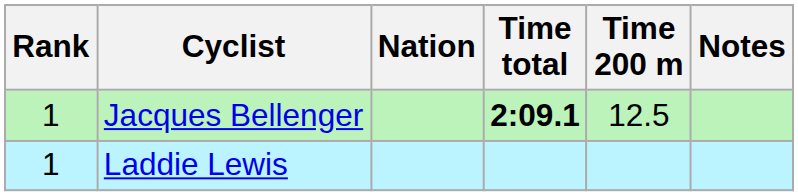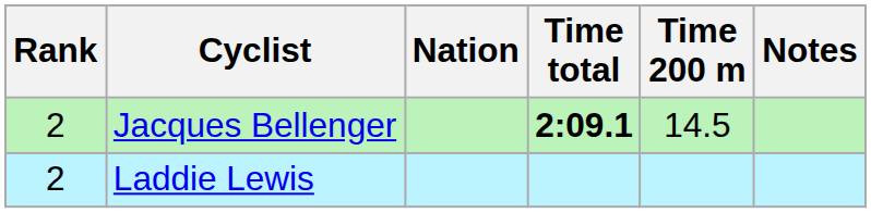Jacques Bellenger | Rank: 1 -> 2
Jacques Bellenger | Time 200 m: 12.5 -> 14.5
Laddie Lewis | Rank: 1 -> 2
